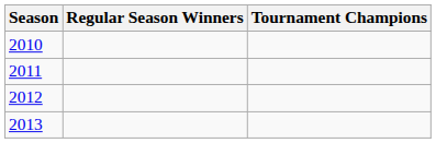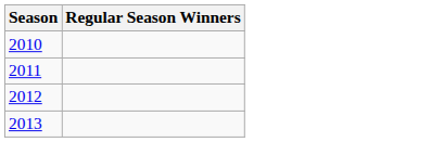- column: Tournament Champions
